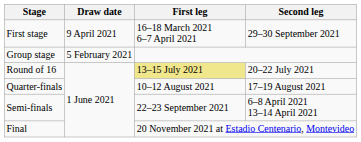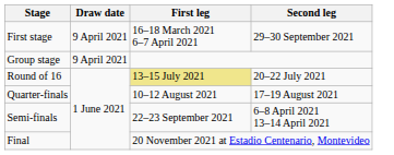Group stage | Draw date: 5 February 2021 -> 9 April 2021
